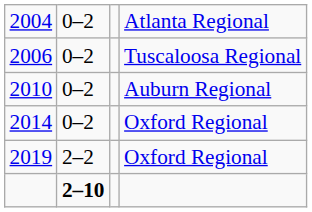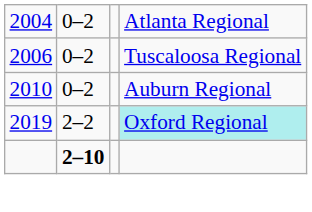- row: 2014 | 0–2 | Oxford Regional
2019 | column 4: no background -> paleturquoise background
